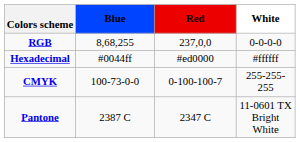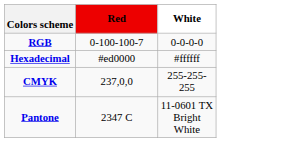- column: Blue | 8,68,255 | #0044ff | 100-73-0-0 | 2387 C
RGB | Red: 237,0,0 -> 0-100-100-7
CMYK | Red: 0-100-100-7 -> 237,0,0
